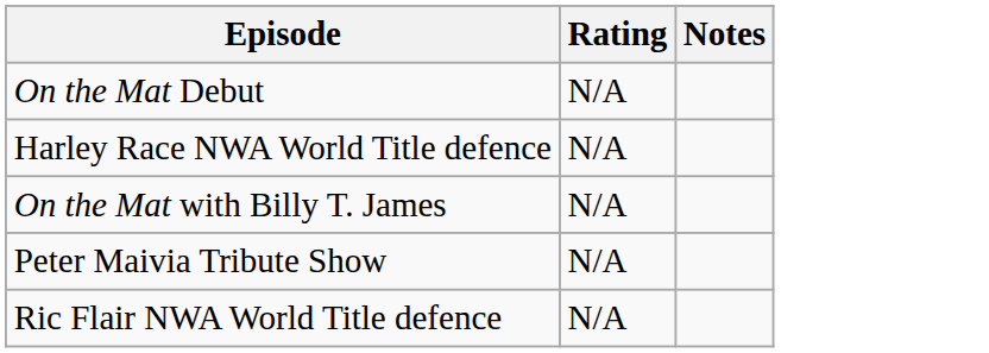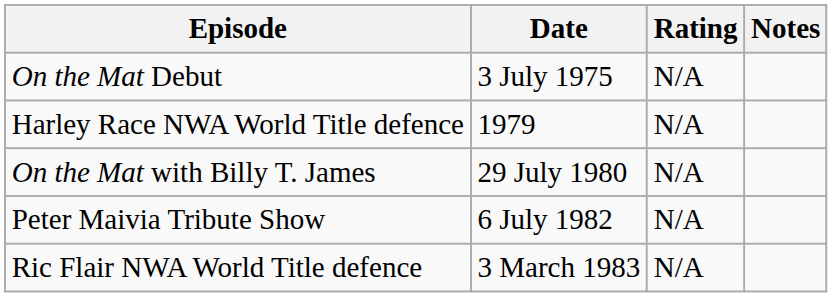+ column: Date | 3 July 1975 | 1979 | 29 July 1980 | 6 July 1982 | 3 March 1983
